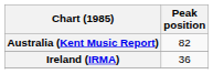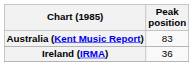Australia (Kent Music Report) | Peak position: 82 -> 83
